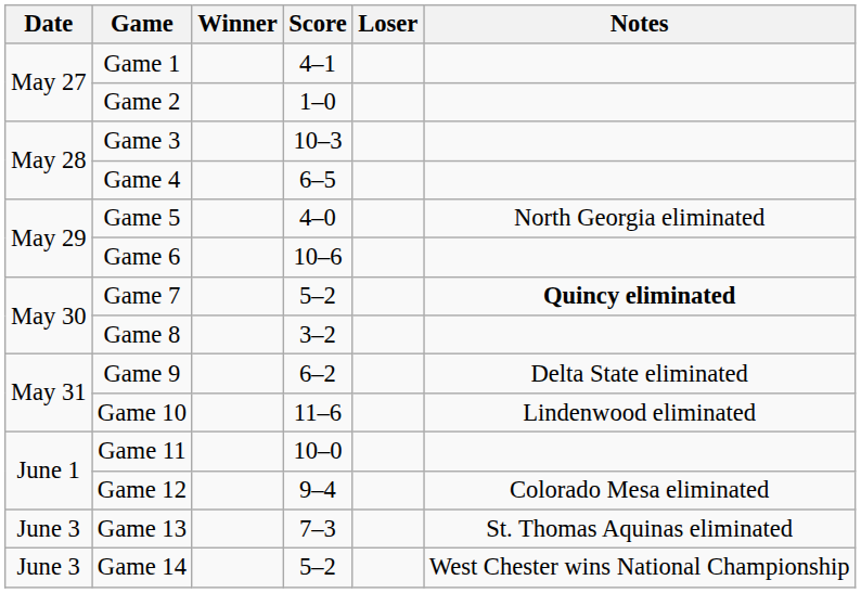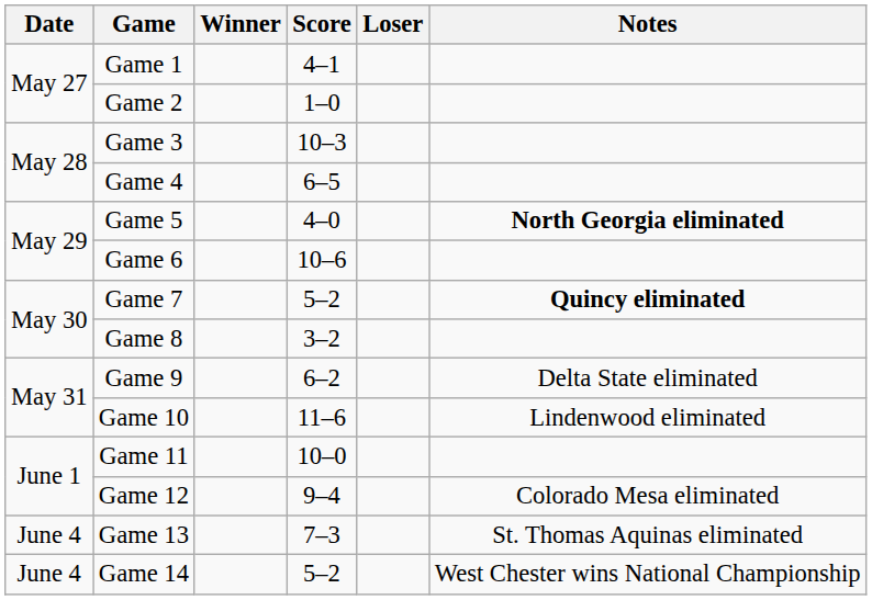Game 5 | Notes: normal -> bold
Game 13 | Date: June 3 -> June 4
Game 14 | Date: June 3 -> June 4
